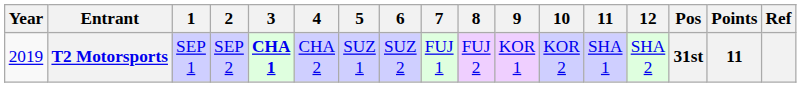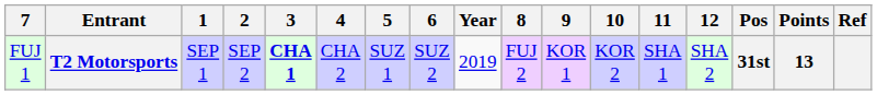columns swapped: Year <-> 7
T2 Motorsports | Points: 11 -> 13
